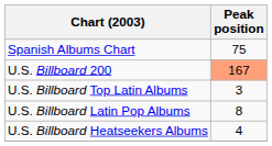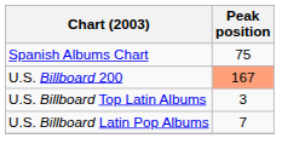U.S. Billboard Latin Pop Albums | Peak position: 8 -> 7
- row: U.S. Billboard Heatseekers Albums | 4
